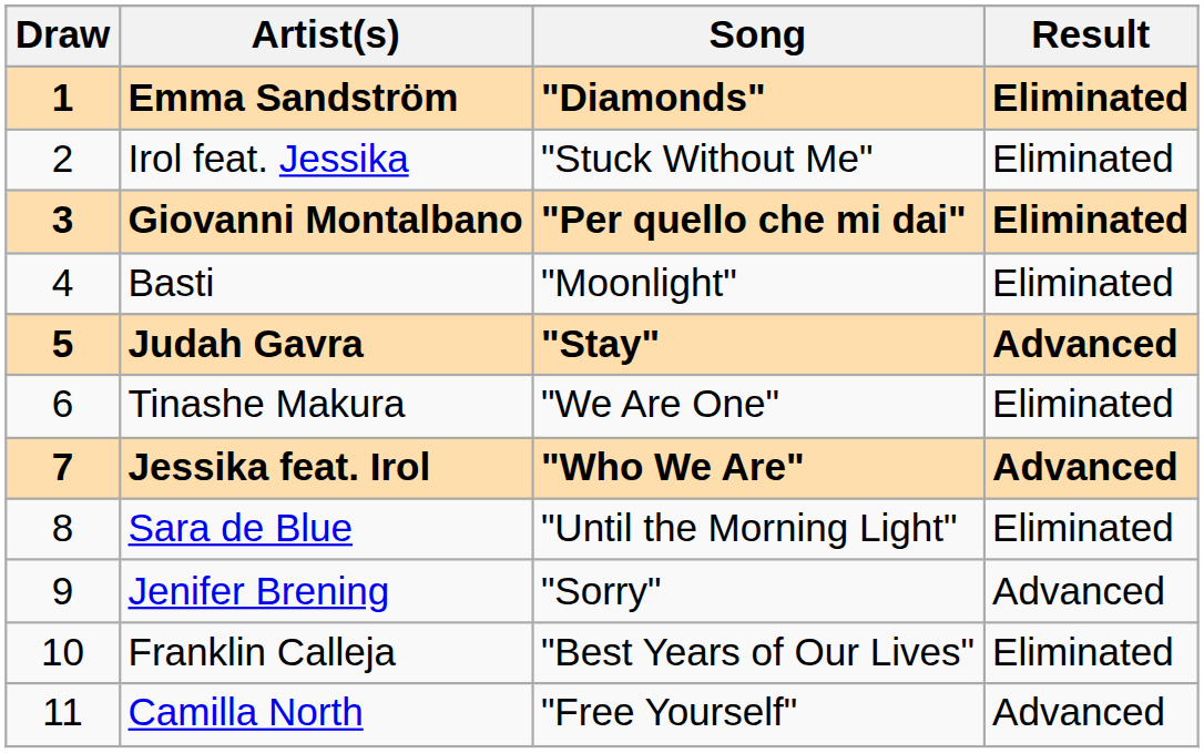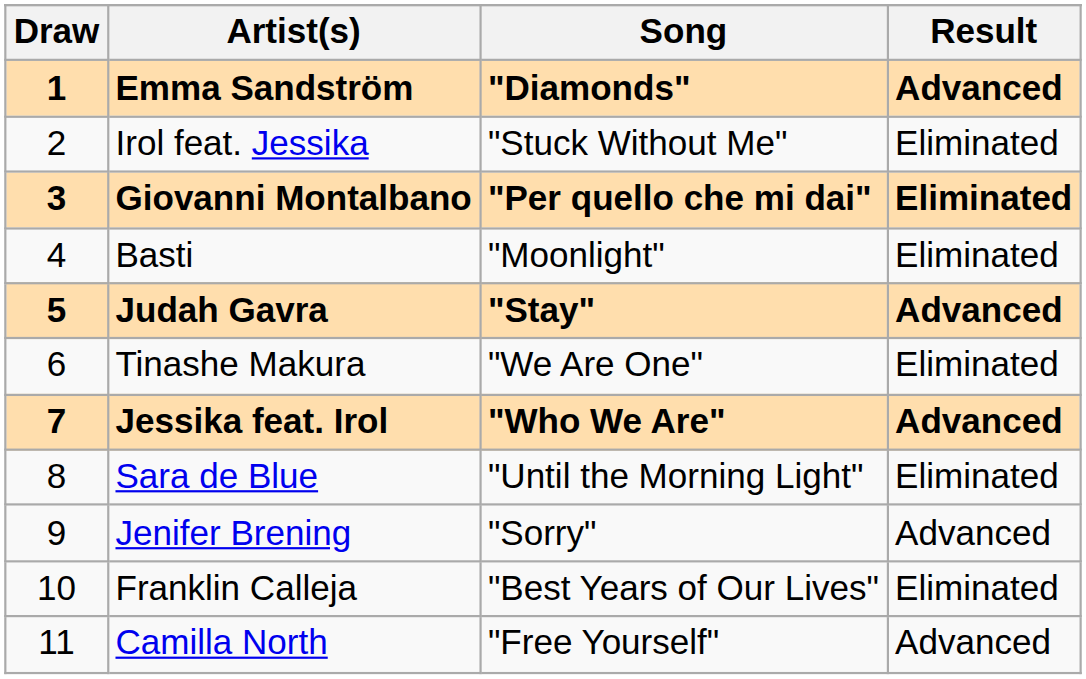Emma Sandström | Result: Eliminated -> Advanced
